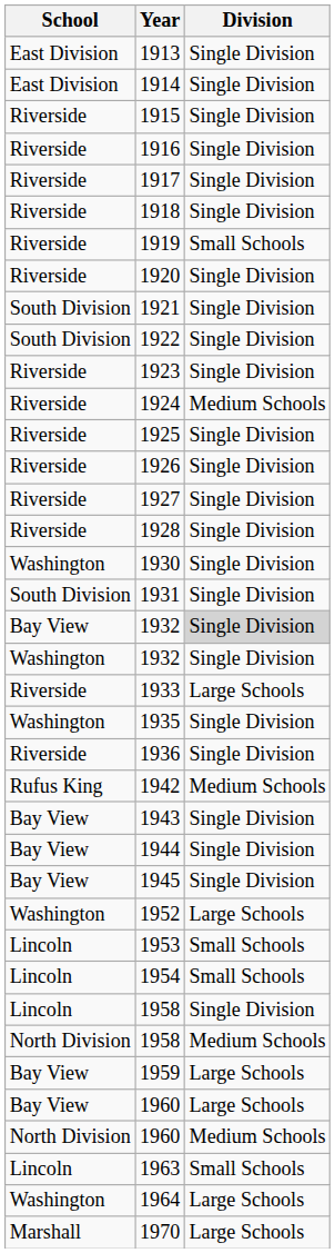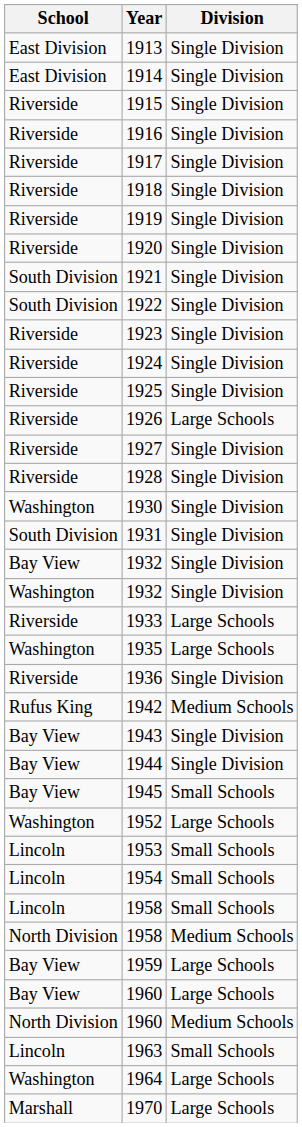1919 | Division: Small Schools -> Single Division
1924 | Division: Medium Schools -> Single Division
1926 | Division: Single Division -> Large Schools
Bay View / 1932 | Division: lightgrey background -> no background
1935 | Division: Single Division -> Large Schools
1945 | Division: Single Division -> Small Schools
Lincoln / 1958 | Division: Single Division -> Small Schools
